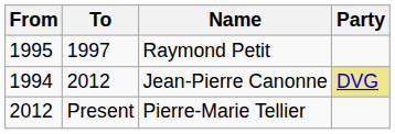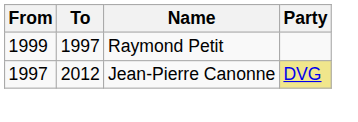Raymond Petit | From: 1995 -> 1999
Jean-Pierre Canonne | From: 1994 -> 1997
- row: 2012 | Present | Pierre-Marie Tellier
